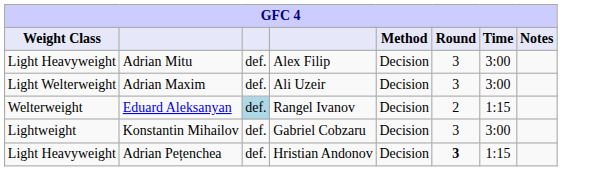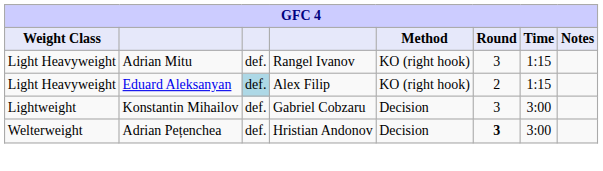Adrian Mitu | column 4: Alex Filip -> Rangel Ivanov
Adrian Mitu | Method: Decision -> KO (right hook)
Adrian Mitu | Time: 3:00 -> 1:15
- row: Light Welterweight | Adrian Maxim | def. | Ali Uzeir | Decision | 3 | 3:00
Eduard Aleksanyan | Weight Class: Welterweight -> Light Heavyweight
Eduard Aleksanyan | column 4: Rangel Ivanov -> Alex Filip
Eduard Aleksanyan | Method: Decision -> KO (right hook)
Adrian Pețenchea | Weight Class: Light Heavyweight -> Welterweight
Adrian Pețenchea | Time: 1:15 -> 3:00
